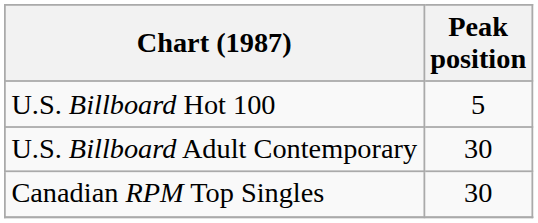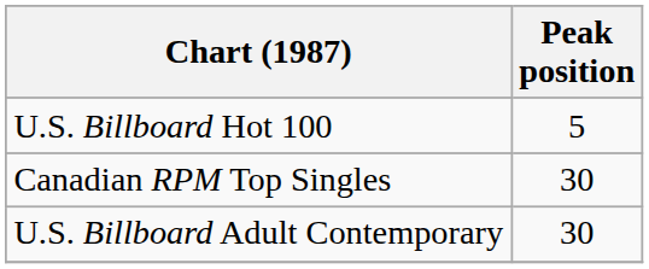rows swapped: U.S. Billboard Adult Contemporary <-> Canadian RPM Top Singles
